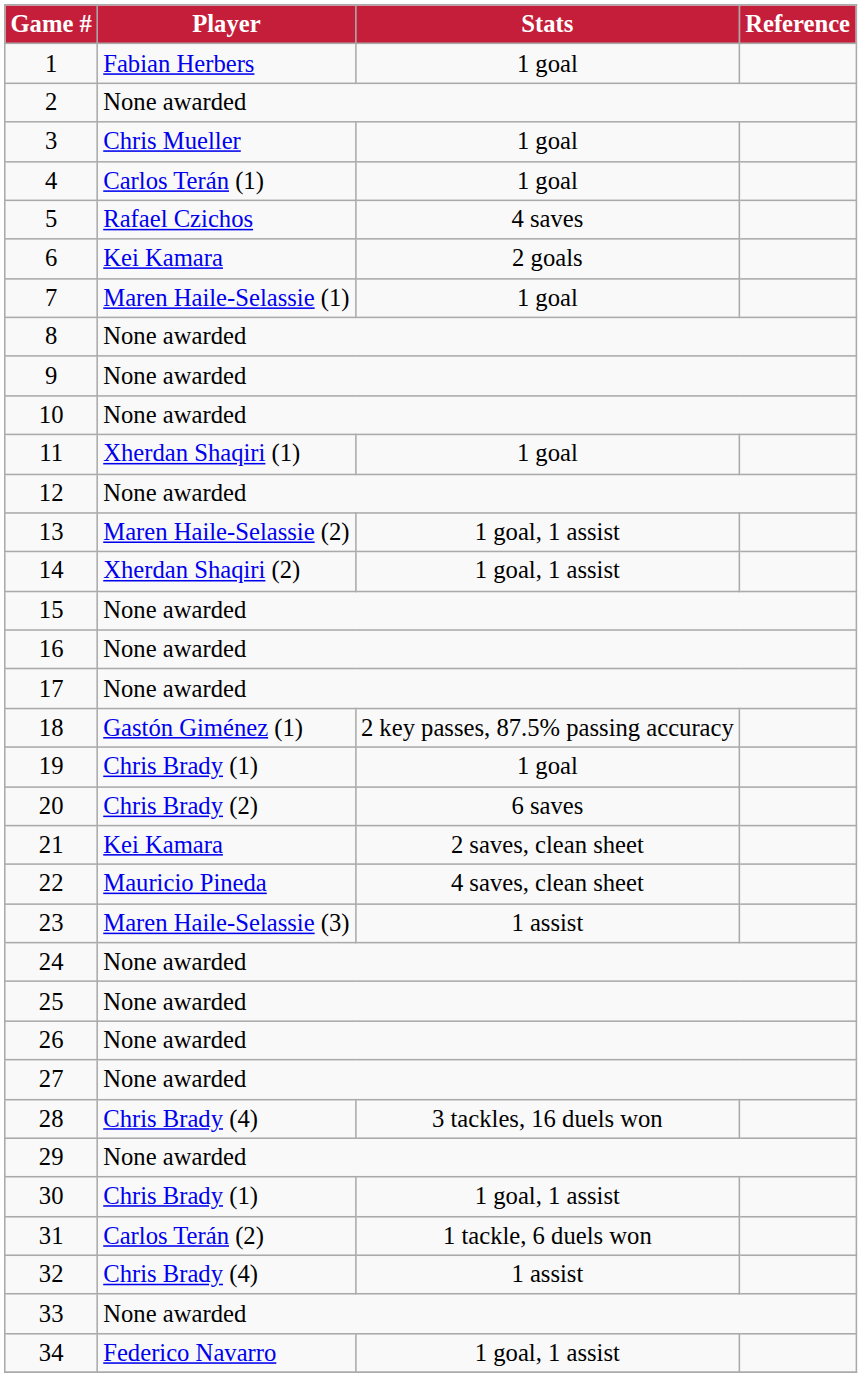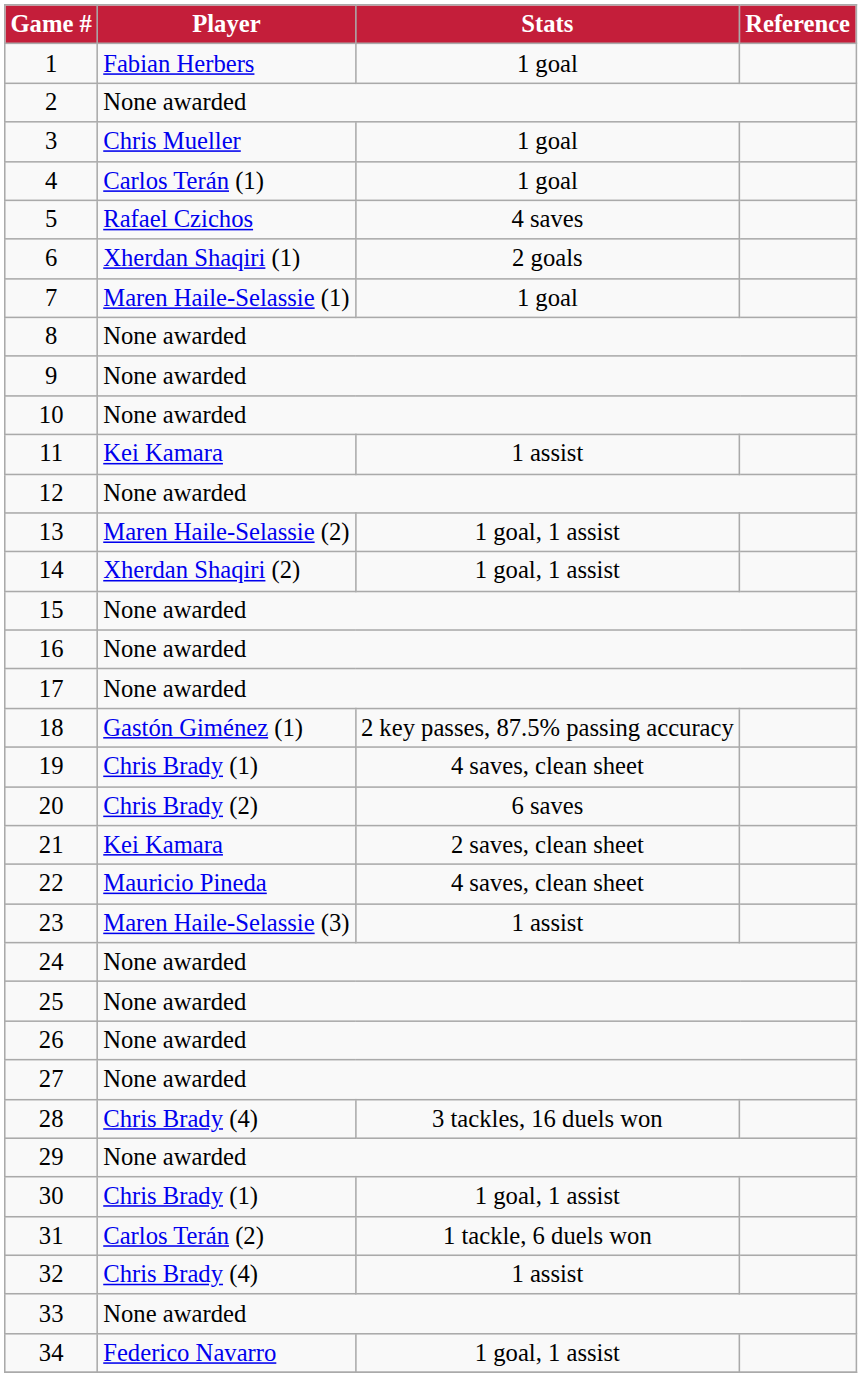6 | Player: Kei Kamara -> Xherdan Shaqiri (1)
11 | Player: Xherdan Shaqiri (1) -> Kei Kamara
11 | Stats: 1 goal -> 1 assist
19 | Stats: 1 goal -> 4 saves, clean sheet
